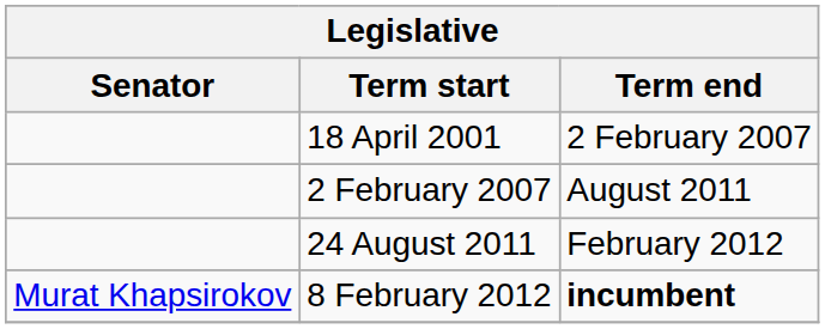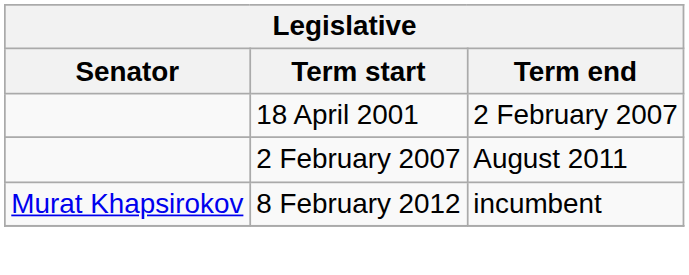- row: 24 August 2011 | February 2012
8 February 2012 | Term end: bold -> normal
